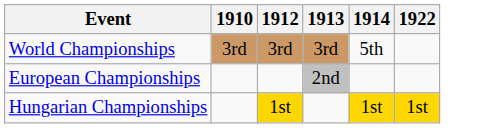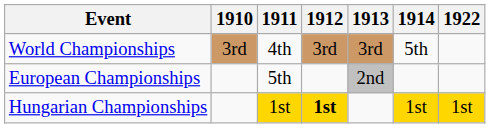+ column: 1911 | 4th | 5th | 1st
Hungarian Championships | 1912: normal -> bold
